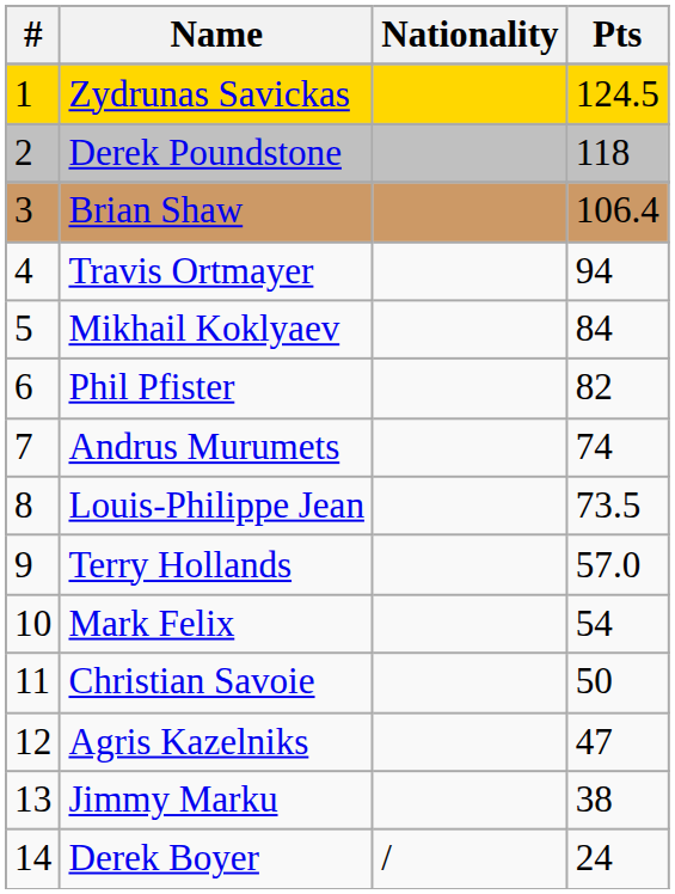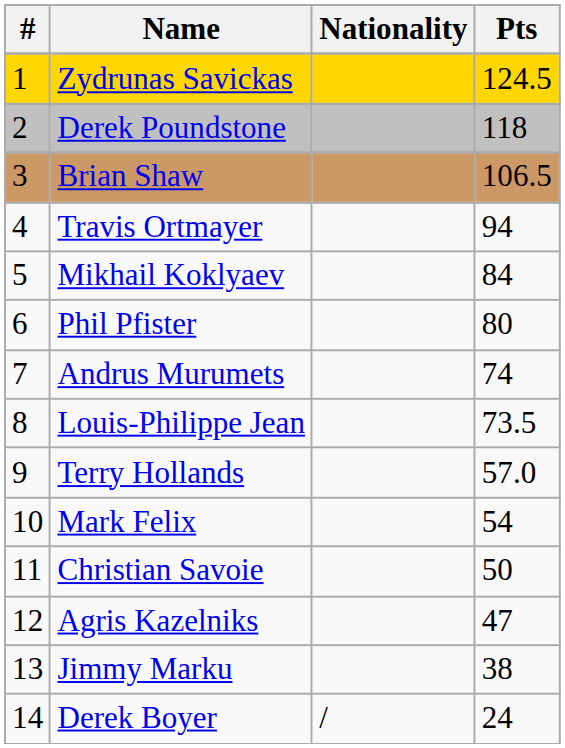Brian Shaw | Pts: 106.4 -> 106.5
Phil Pfister | Pts: 82 -> 80
